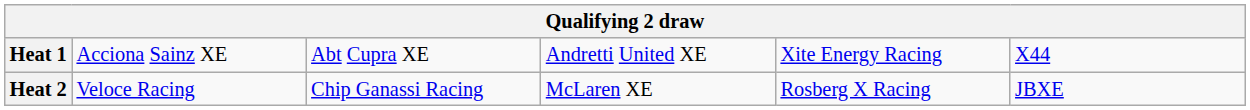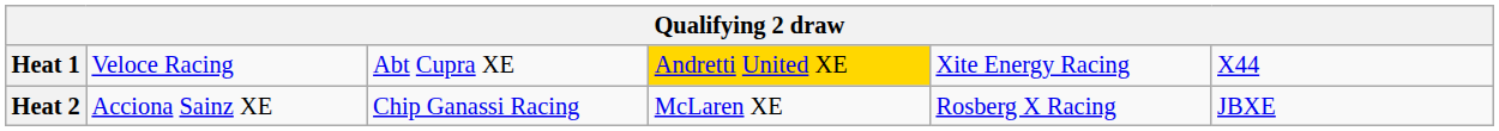Heat 1 | column 2: Acciona Sainz XE -> Veloce Racing
Heat 1 | column 4: no background -> gold background
Heat 2 | column 2: Veloce Racing -> Acciona Sainz XE
